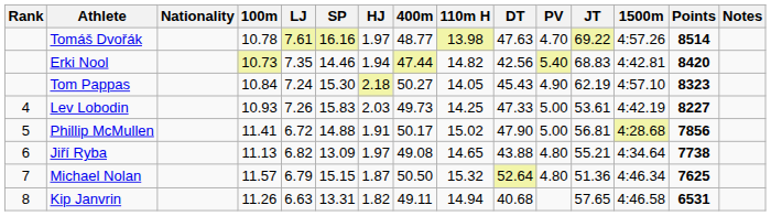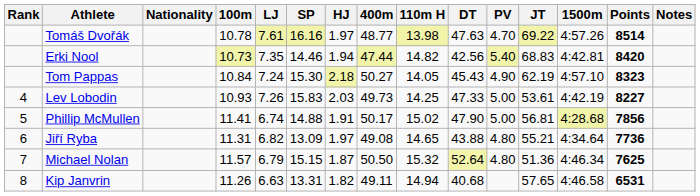Phillip McMullen | LJ: 6.72 -> 6.74
Jiří Ryba | 100m: 11.13 -> 11.31
Jiří Ryba | Points: 7738 -> 7736
